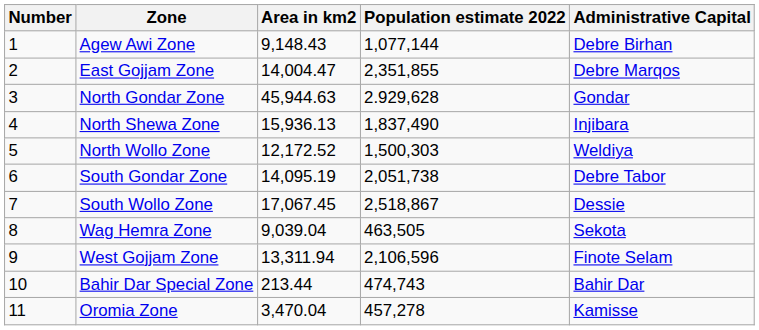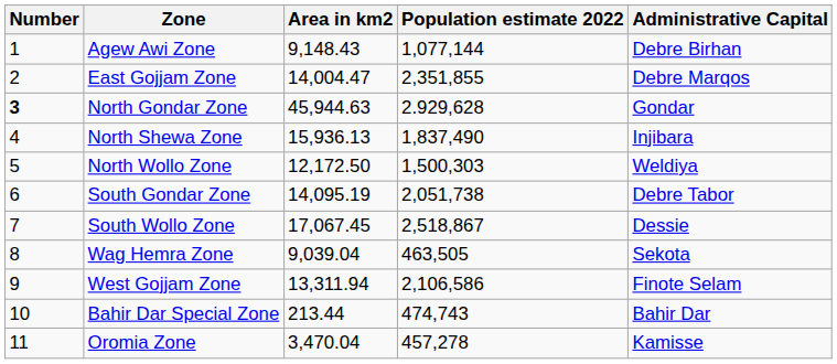North Gondar Zone | Number: normal -> bold
North Wollo Zone | Area in km2: 12,172.52 -> 12,172.50
West Gojjam Zone | Population estimate 2022: 2,106,596 -> 2,106,586
